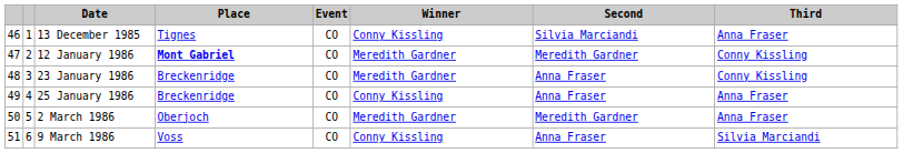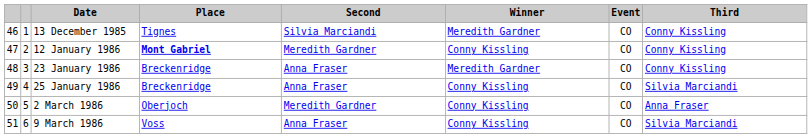columns swapped: Event <-> Second
13 December 1985 | Winner: Conny Kissling -> Meredith Gardner
13 December 1985 | Third: Anna Fraser -> Conny Kissling
12 January 1986 | Winner: Meredith Gardner -> Conny Kissling
25 January 1986 | Third: Anna Fraser -> Silvia Marciandi
2 March 1986 | Winner: Meredith Gardner -> Conny Kissling
